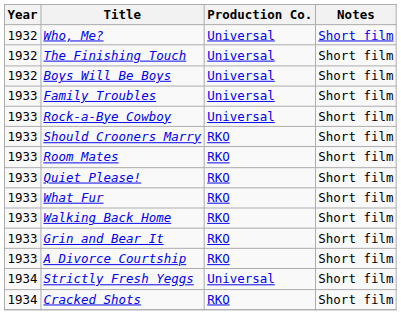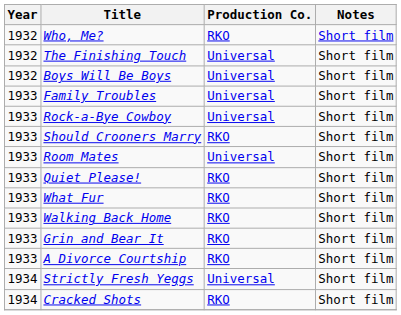Who, Me? | Production Co.: Universal -> RKO
Room Mates | Production Co.: RKO -> Universal
